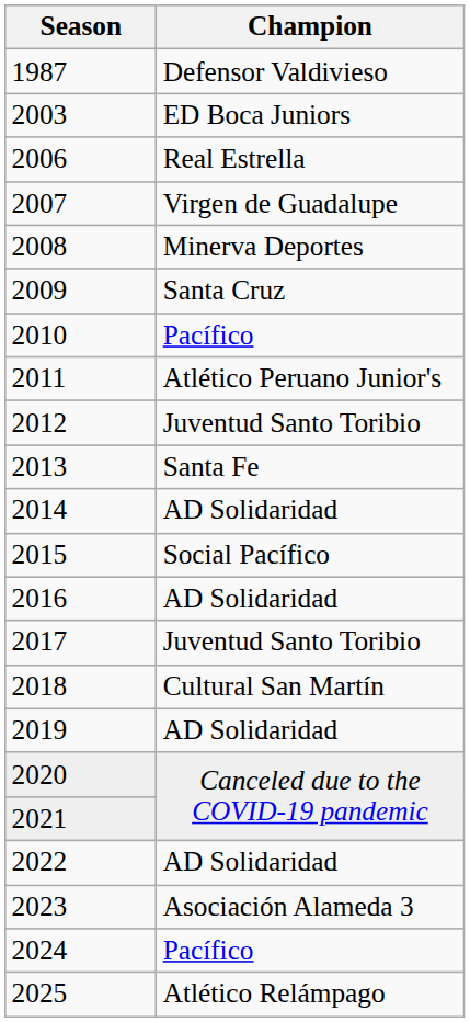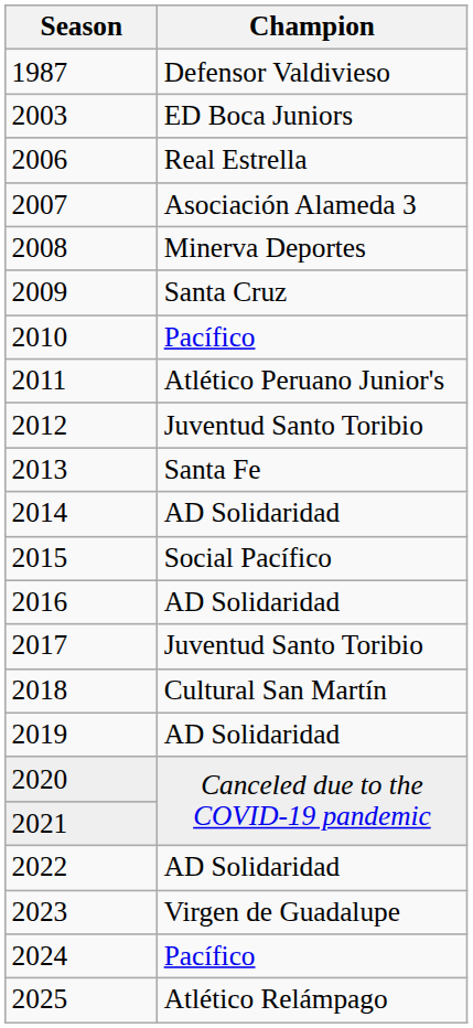2007 | Champion: Virgen de Guadalupe -> Asociación Alameda 3
2023 | Champion: Asociación Alameda 3 -> Virgen de Guadalupe
